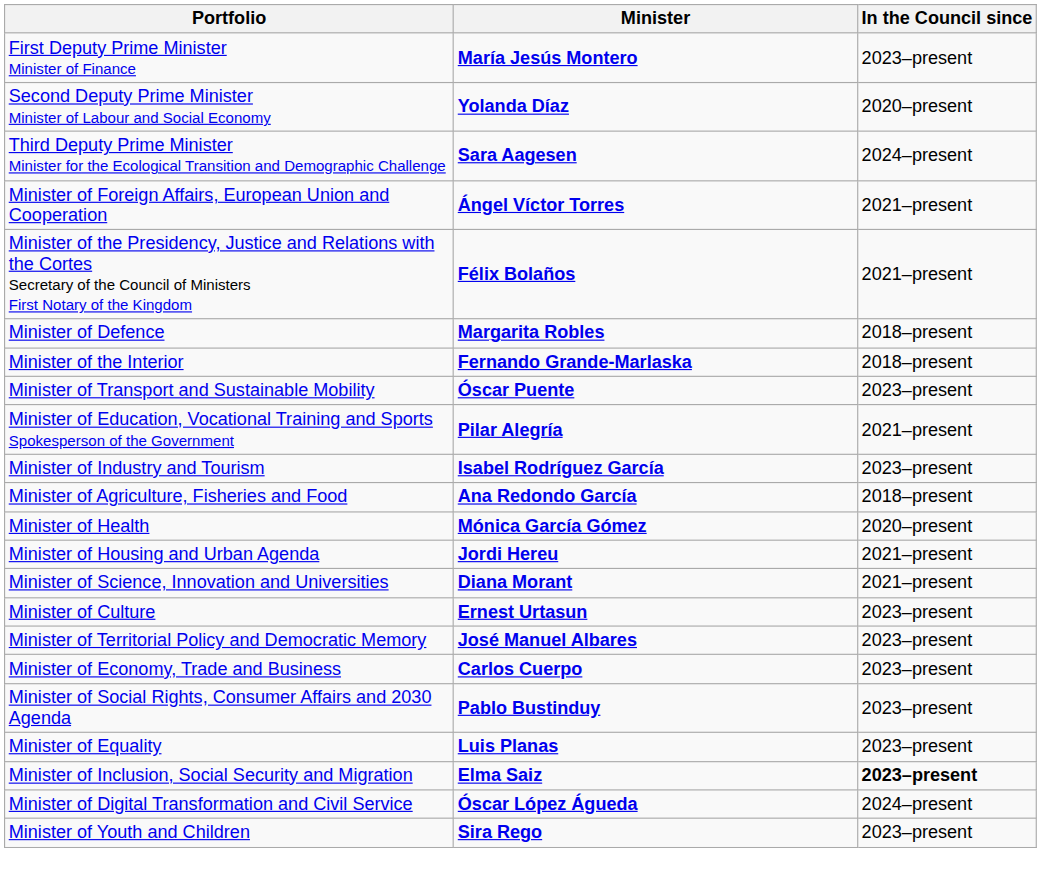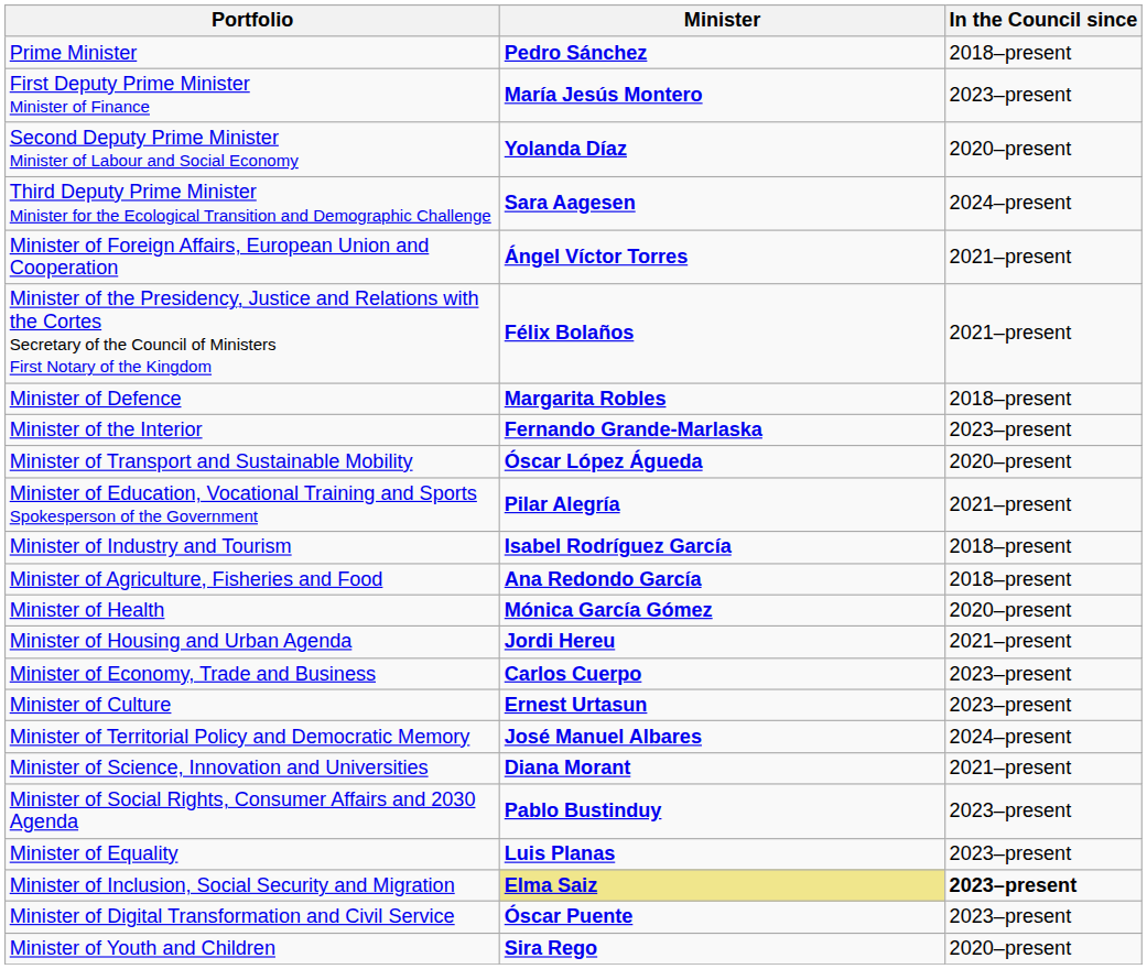+ row: Prime Minister | Pedro Sánchez | 2018–present
Minister of the Interior | In the Council since: 2018–present -> 2023–present
Minister of Transport and Sustainable Mobility | Minister: Óscar Puente -> Óscar López Águeda
Minister of Transport and Sustainable Mobility | In the Council since: 2023–present -> 2020–present
Minister of Industry and Tourism | In the Council since: 2023–present -> 2018–present
rows swapped: Minister of Economy, Trade and Business <-> Minister of Science, Innovation and Universities
Minister of Territorial Policy and Democratic Memory | In the Council since: 2023–present -> 2024–present
Minister of Inclusion, Social Security and Migration | Minister: no background -> khaki background
Minister of Digital Transformation and Civil Service | Minister: Óscar López Águeda -> Óscar Puente
Minister of Digital Transformation and Civil Service | In the Council since: 2024–present -> 2023–present
Minister of Youth and Children | In the Council since: 2023–present -> 2020–present
